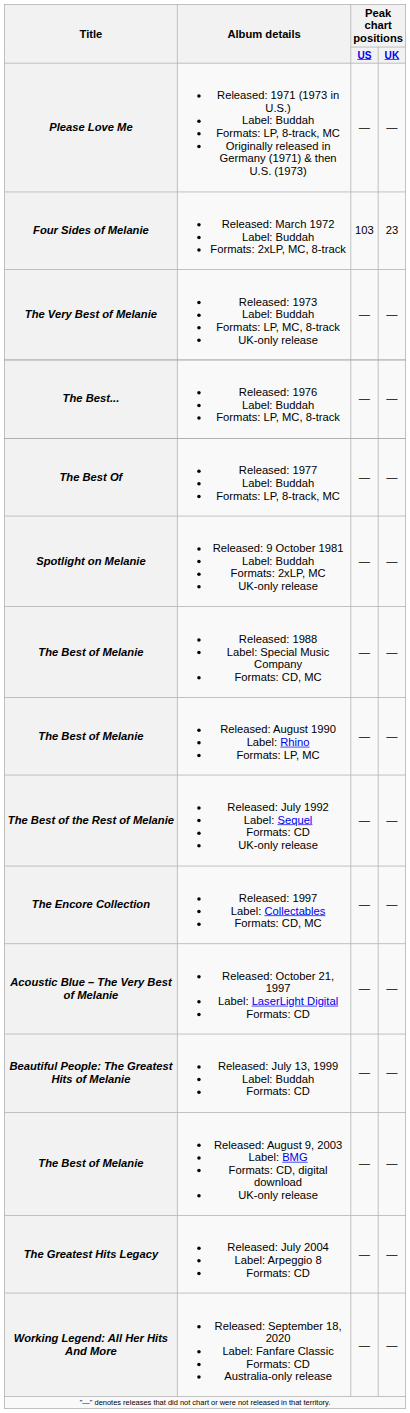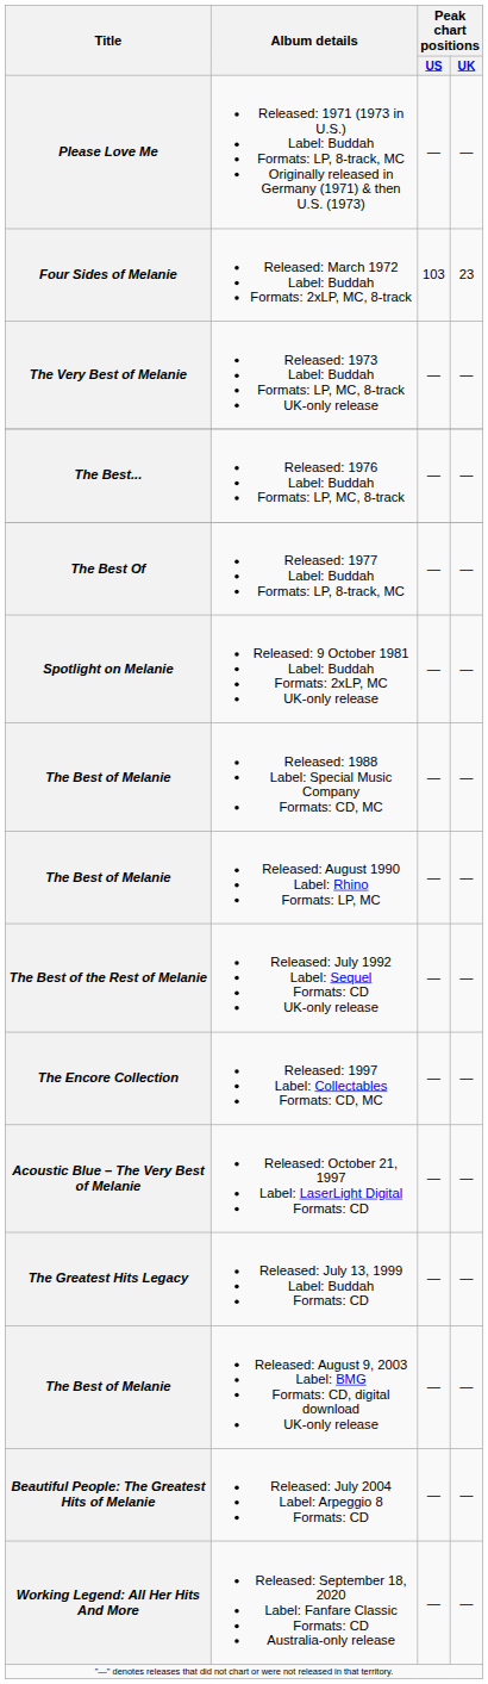Released: July 13, 1999 Label: Buddah Formats: CD | Title: Beautiful People: The Greatest Hits of Melanie -> The Greatest Hits Legacy
Released: July 2004 Label: Arpeggio 8 Formats: CD | Title: The Greatest Hits Legacy -> Beautiful People: The Greatest Hits of Melanie
